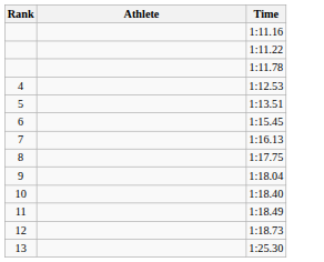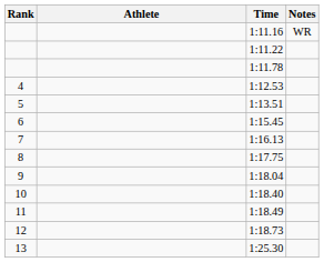+ column: Notes | WR
